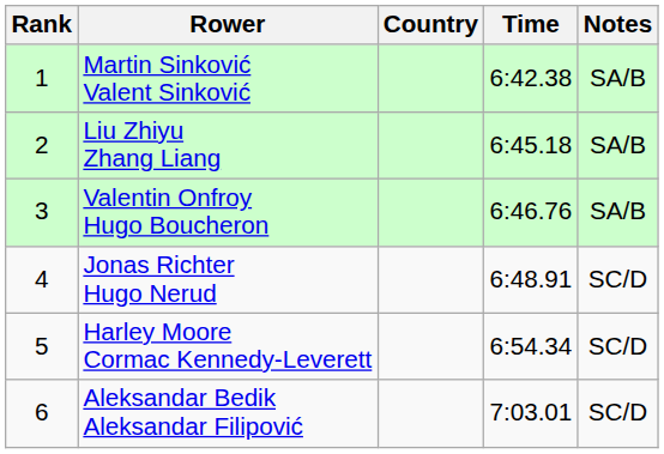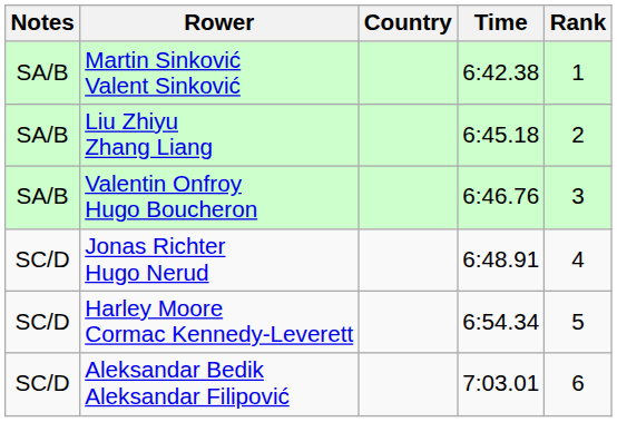columns swapped: Rank <-> Notes
